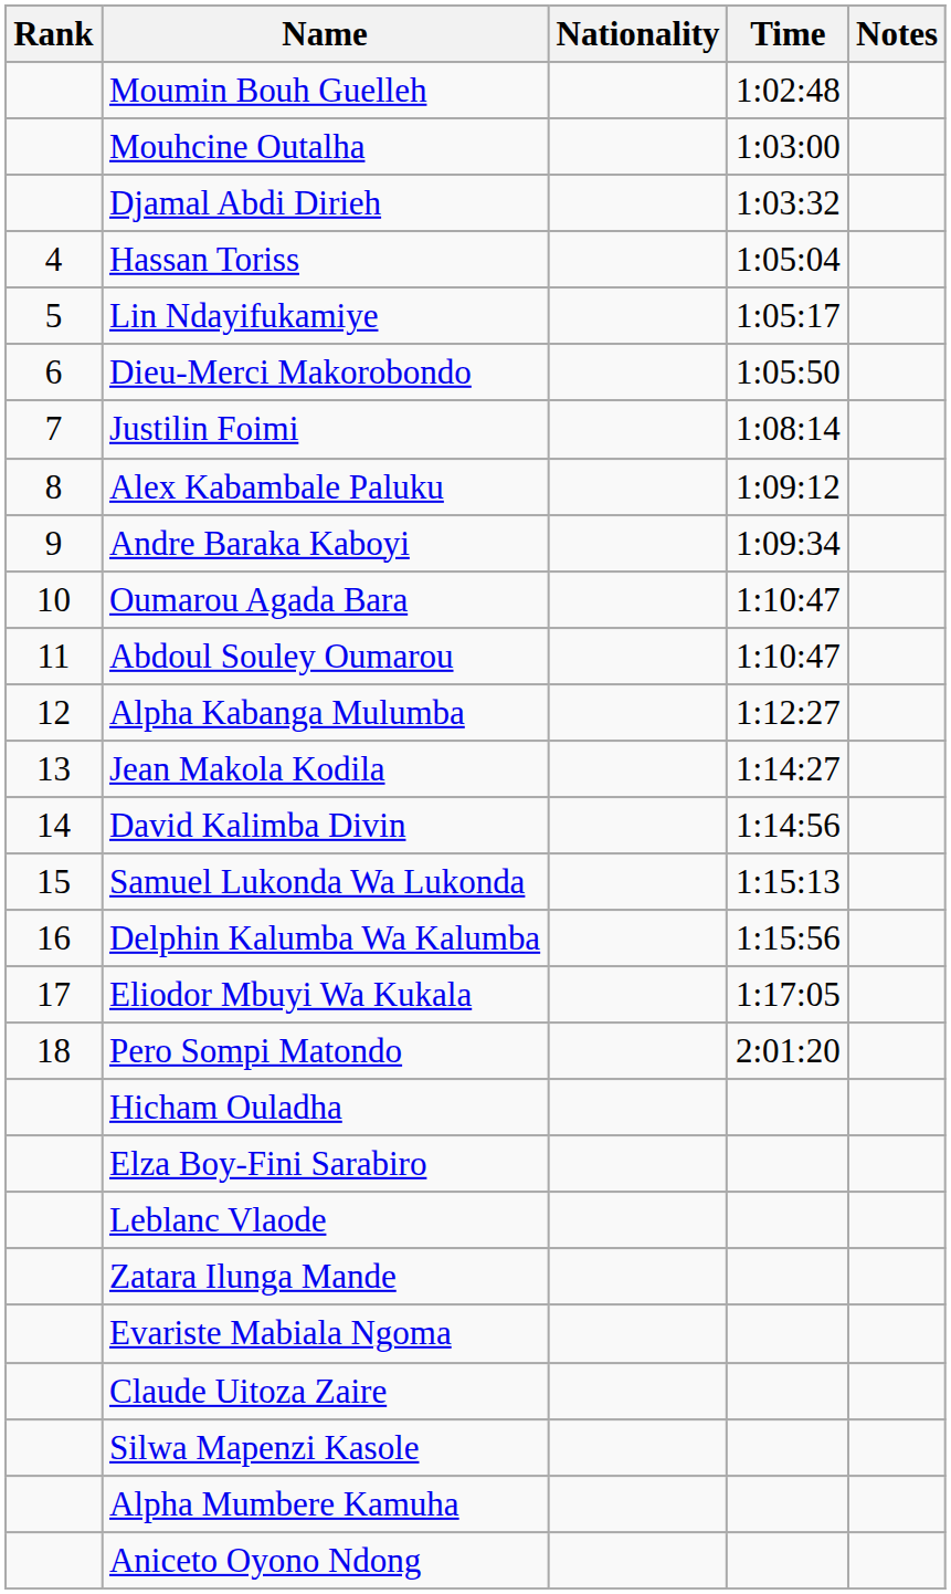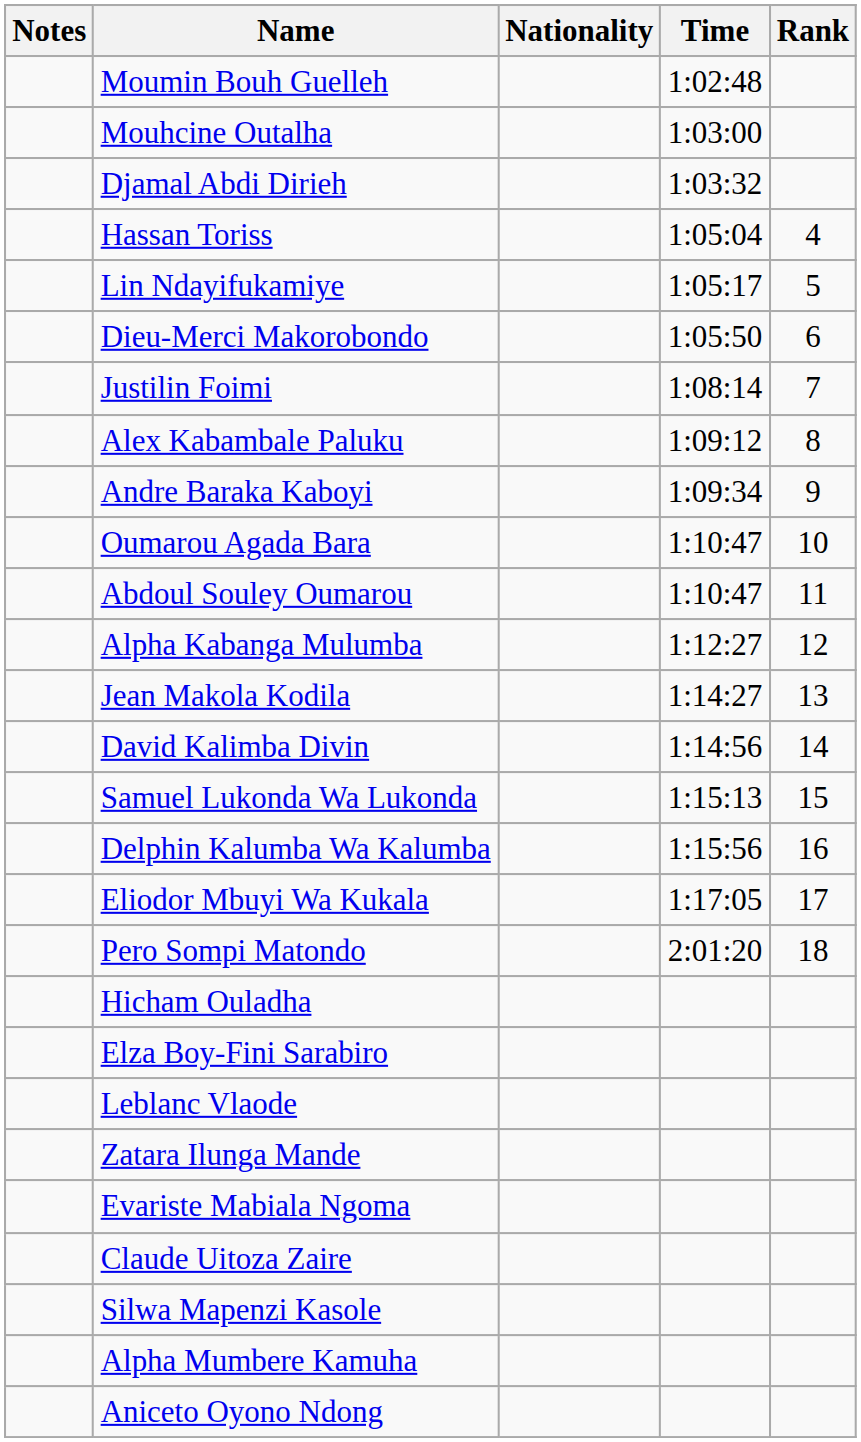columns swapped: Rank <-> Notes
